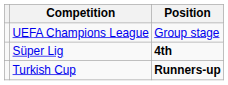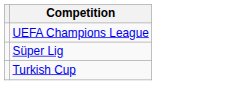- column: Position | Group stage | 4th | Runners-up
